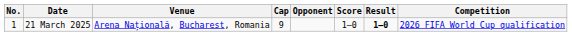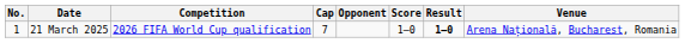columns swapped: Venue <-> Competition
21 March 2025 | Cap: 9 -> 7
